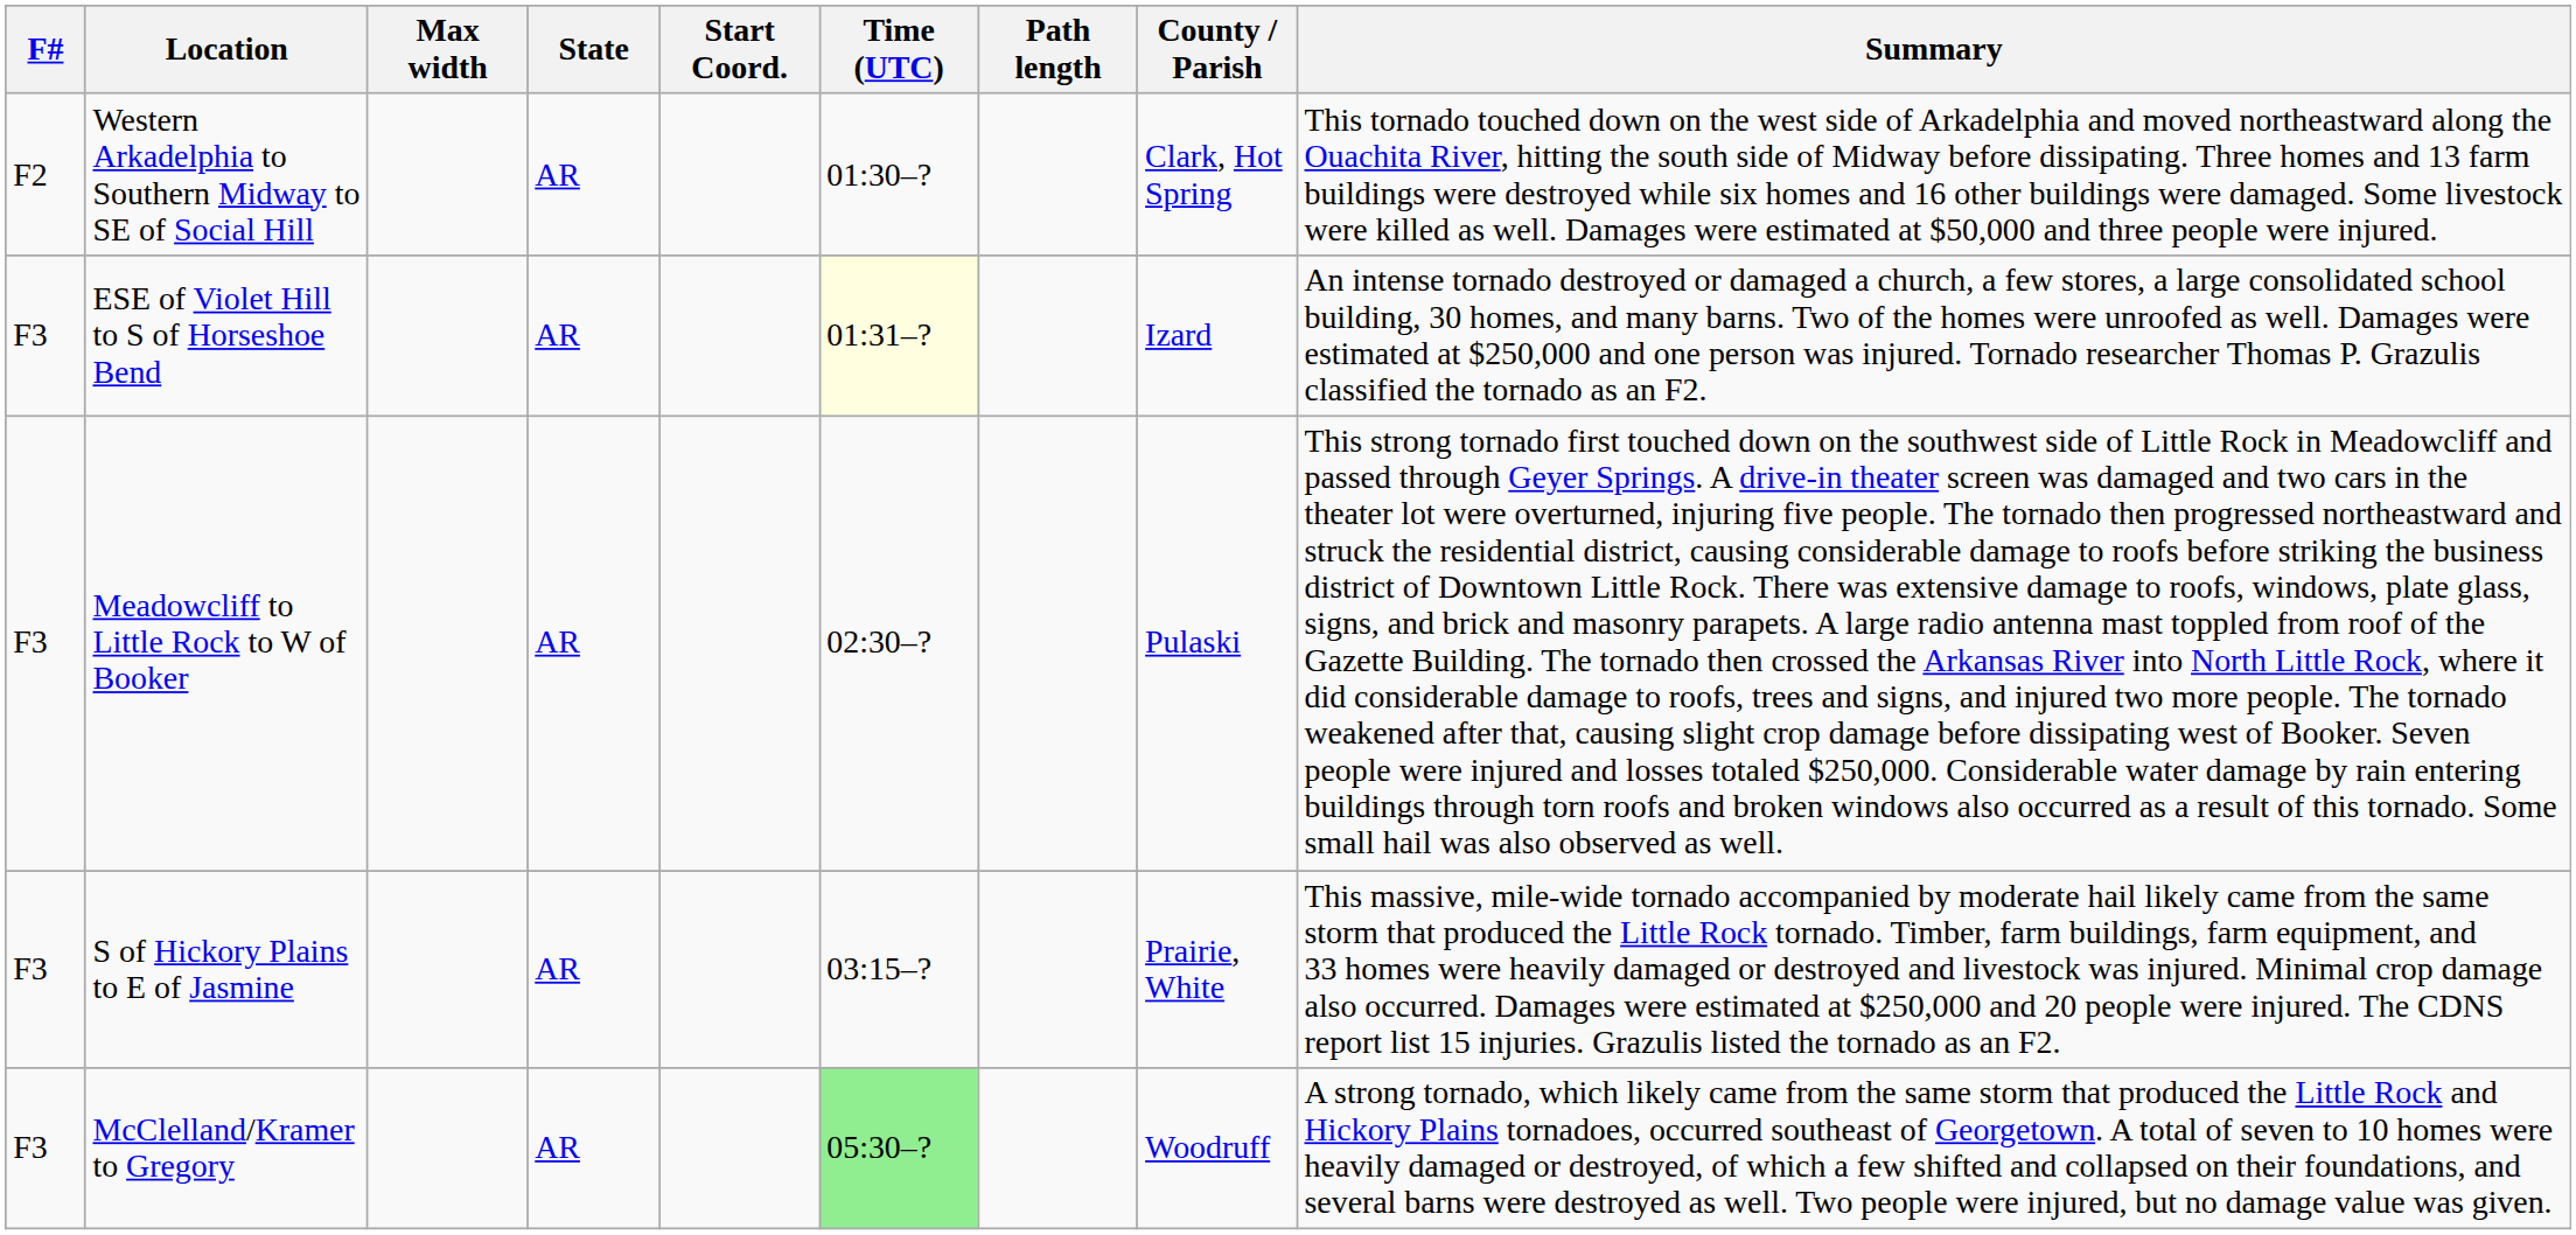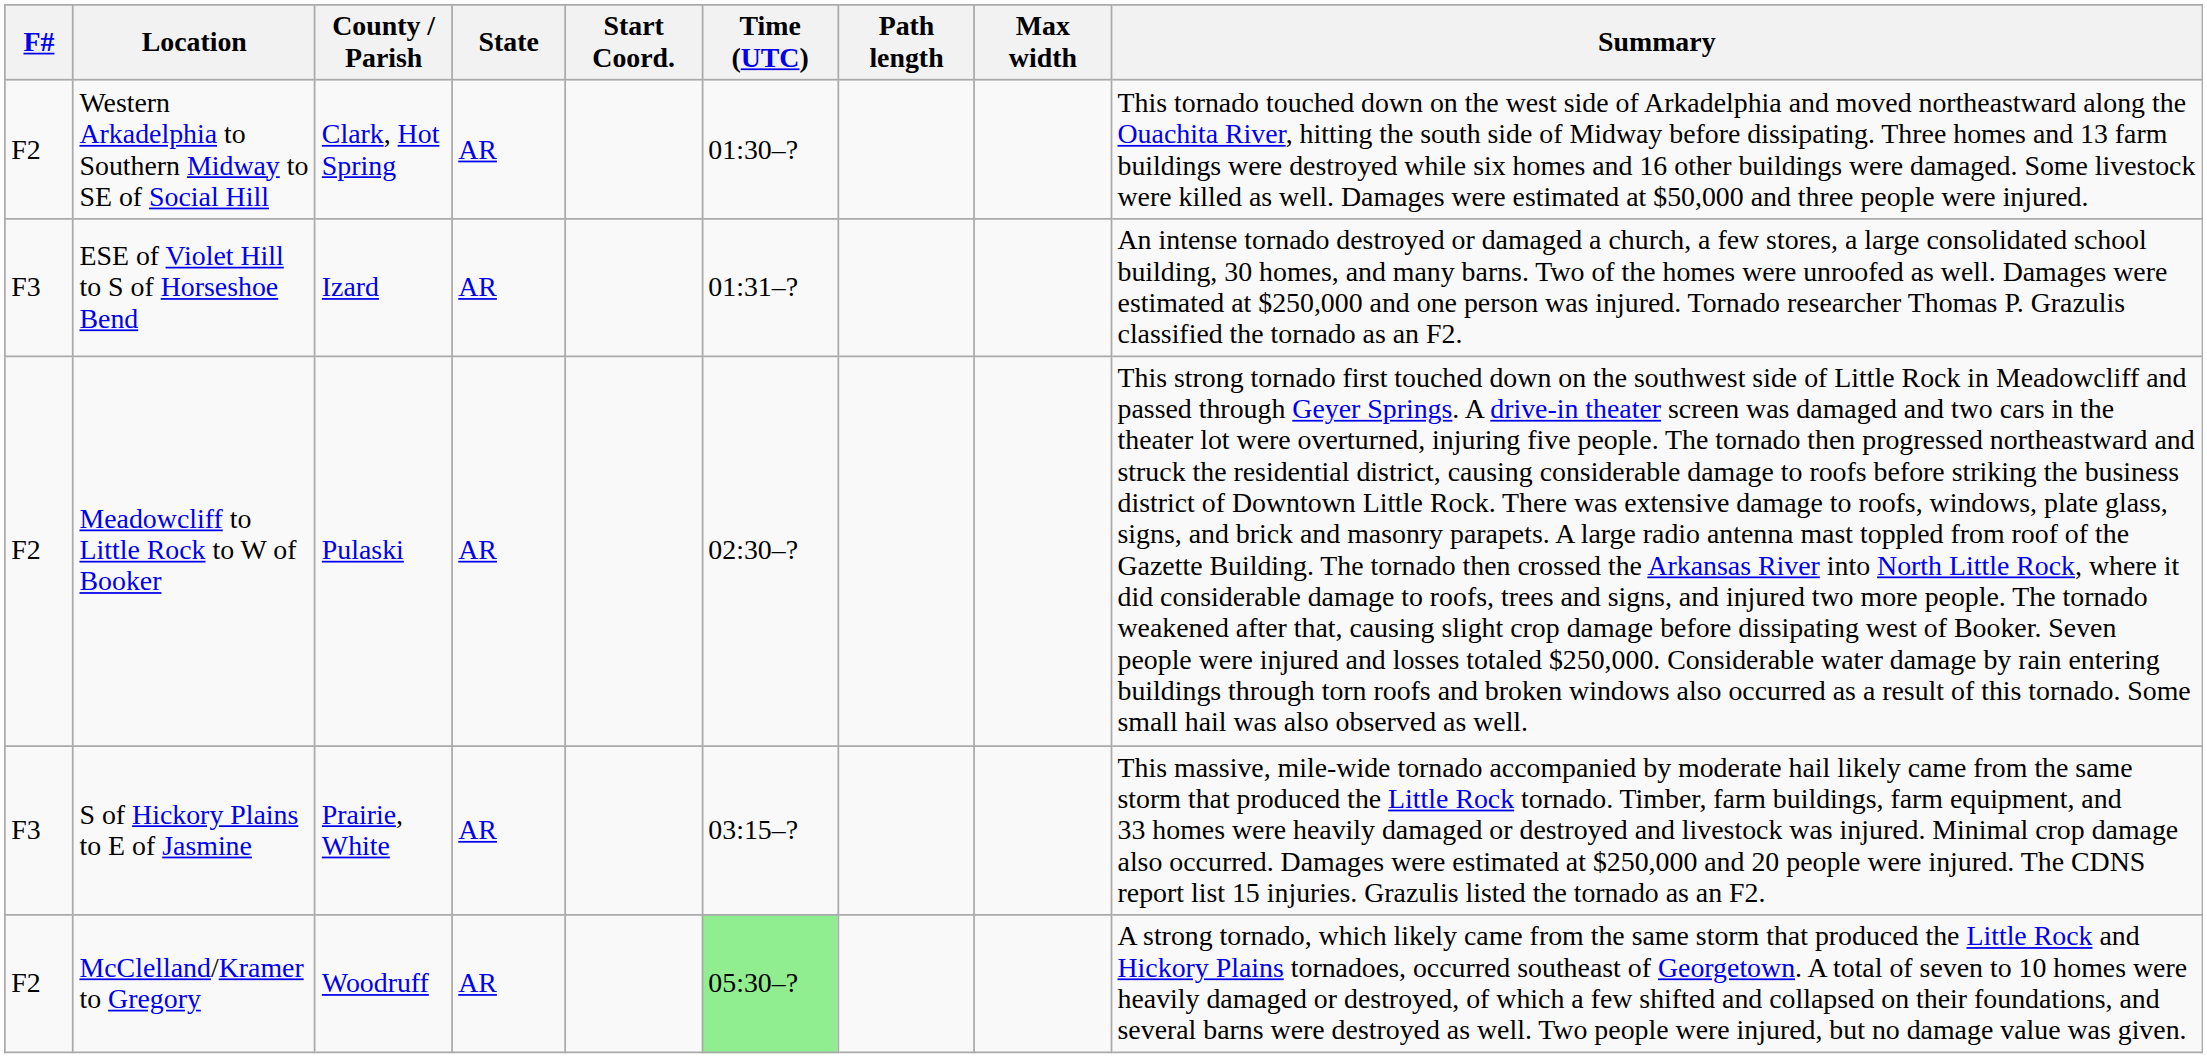columns swapped: County / Parish <-> Max width
ESE of Violet Hill to S of Horseshoe Bend | Time (UTC): lightyellow background -> no background
Meadowcliff to Little Rock to W of Booker | F#: F3 -> F2
McClelland/Kramer to Gregory | F#: F3 -> F2
